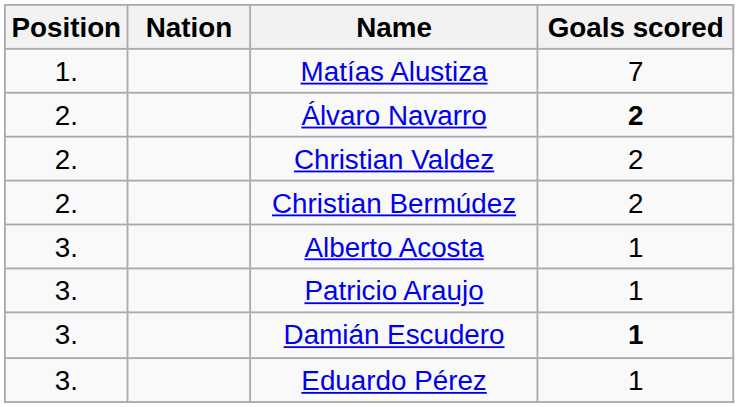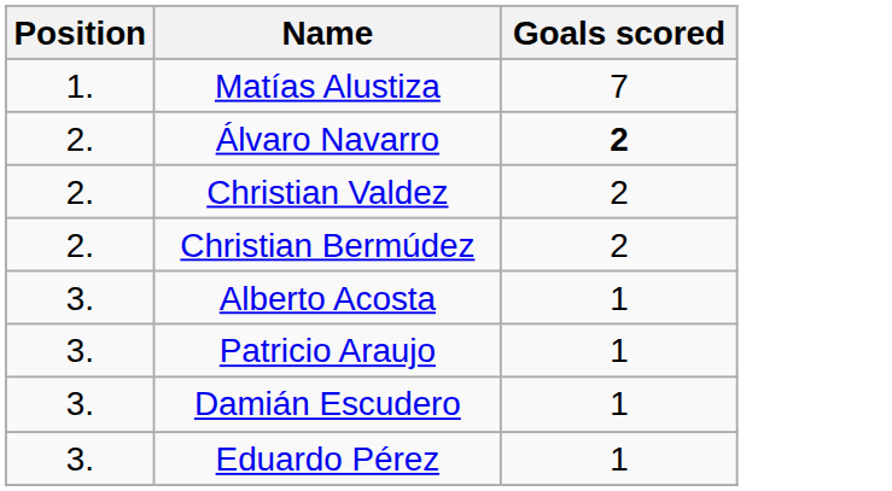- column: Nation
Damián Escudero | Goals scored: bold -> normal
